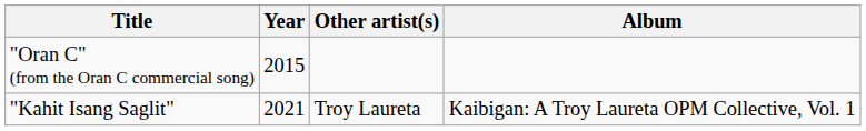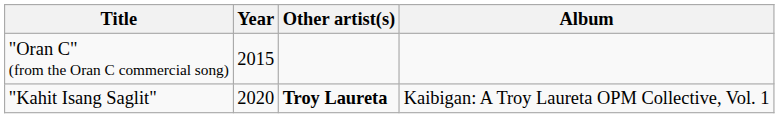"Kahit Isang Saglit" | Year: 2021 -> 2020
"Kahit Isang Saglit" | Other artist(s): normal -> bold
